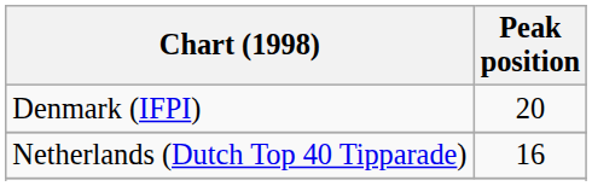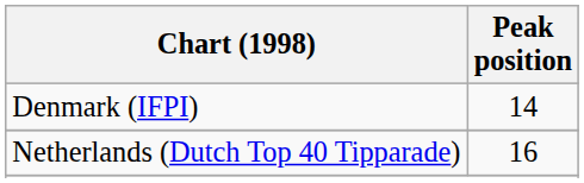Denmark (IFPI) | Peak position: 20 -> 14
